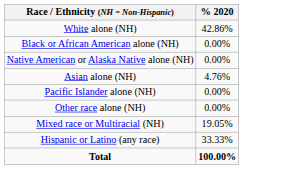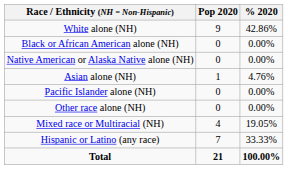+ column: Pop 2020 | 9 | 0 | 0 | 1 | 0 | 0 | 4 | 7 | 21
